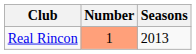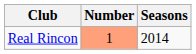Real Rincon | Seasons: 2013 -> 2014
